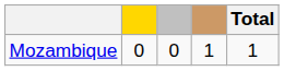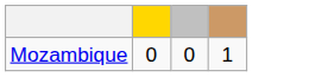- column: Total | 1
